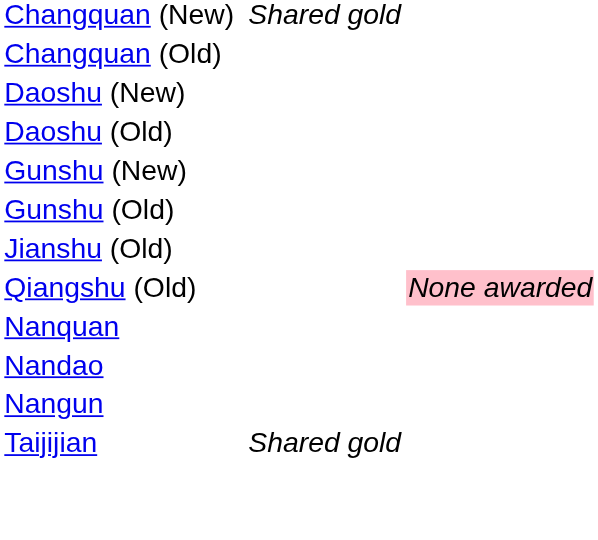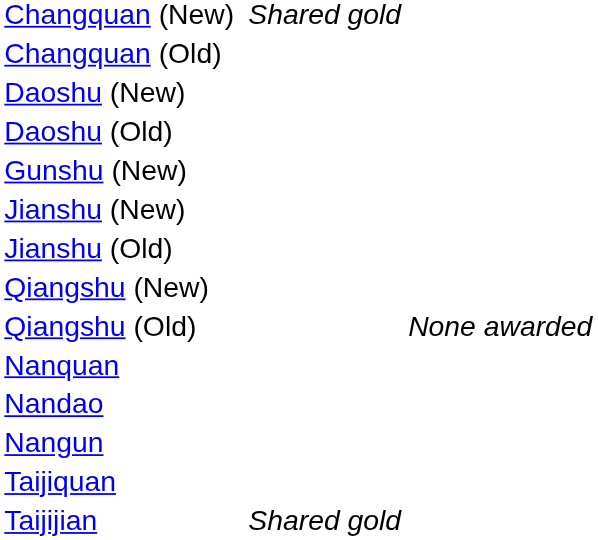- row: Gunshu (Old)
+ row: Jianshu (New)
+ row: Qiangshu (New)
Qiangshu (Old) | column 4: pink background -> no background
+ row: Taijiquan
